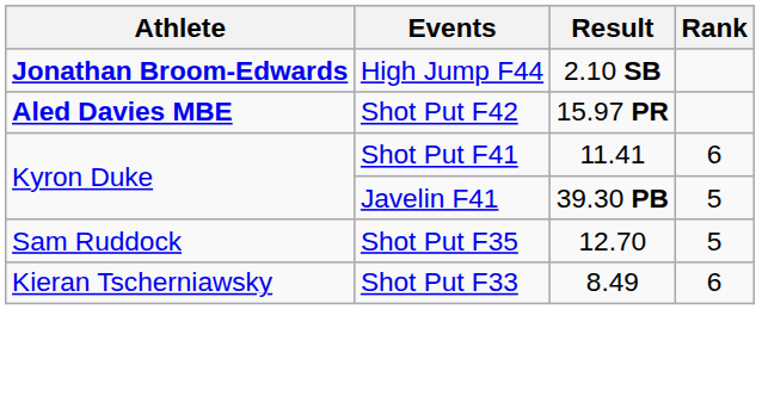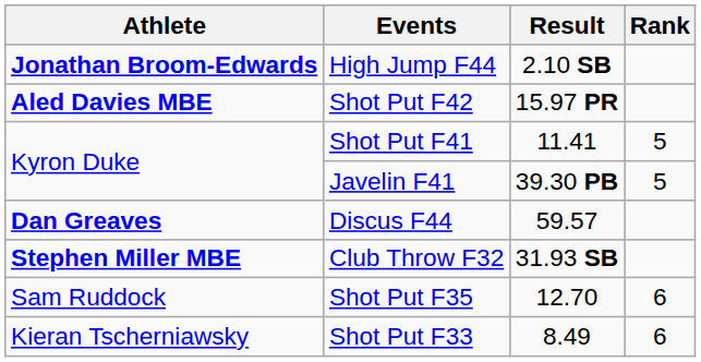Shot Put F41 | Rank: 6 -> 5
+ row: Dan Greaves | Discus F44 | 59.57
+ row: Stephen Miller MBE | Club Throw F32 | 31.93 SB
Shot Put F35 | Rank: 5 -> 6
